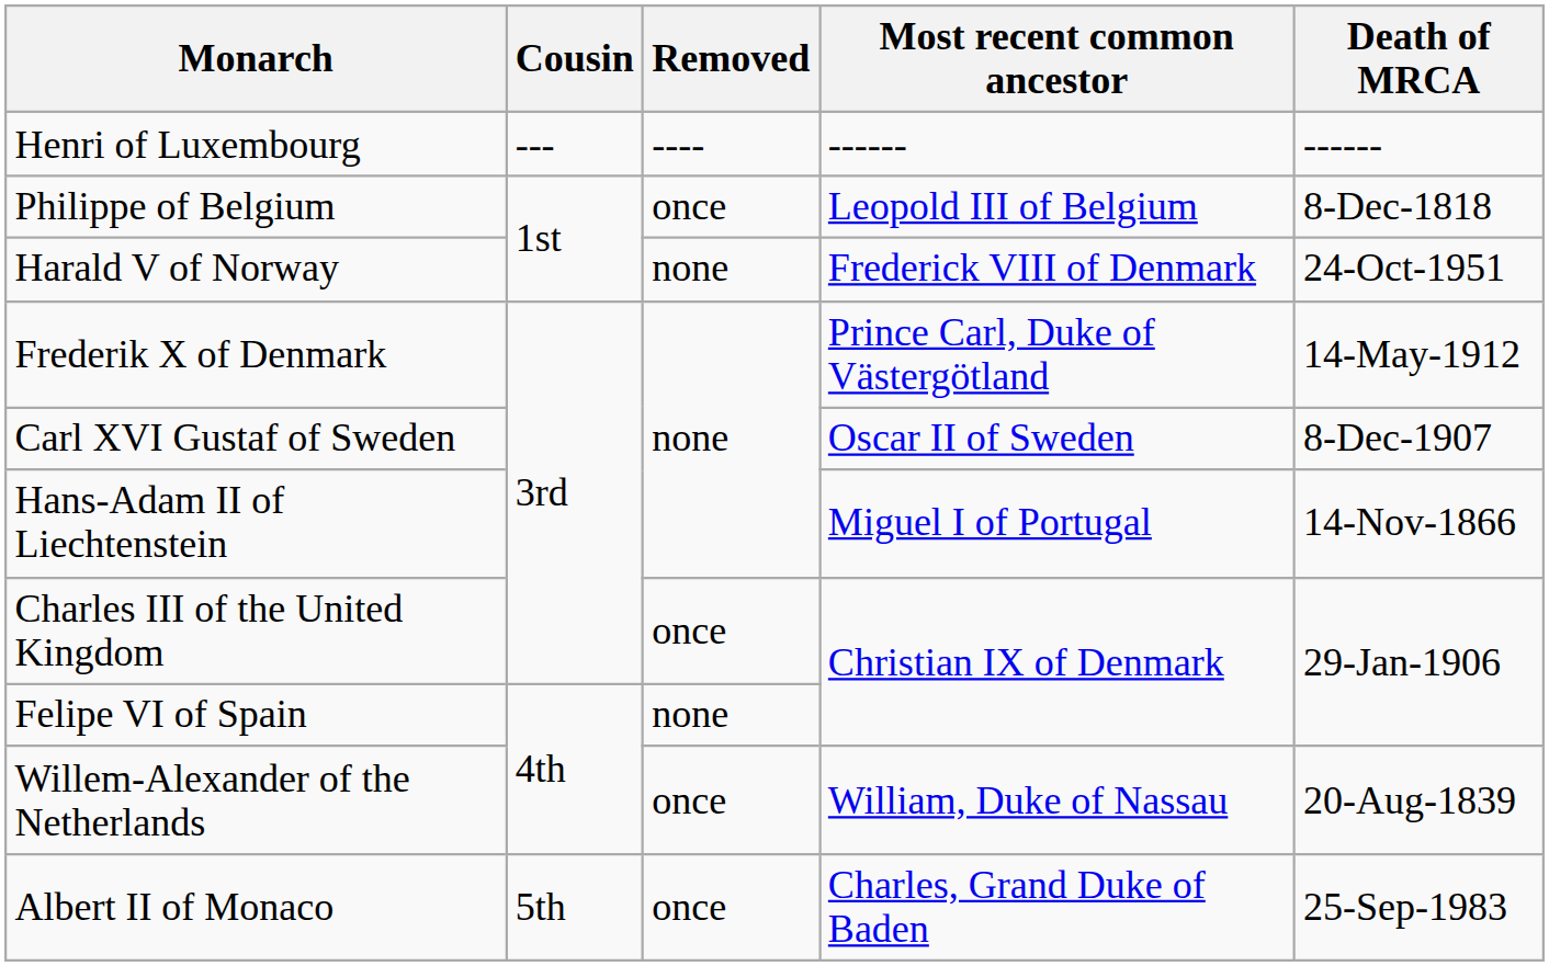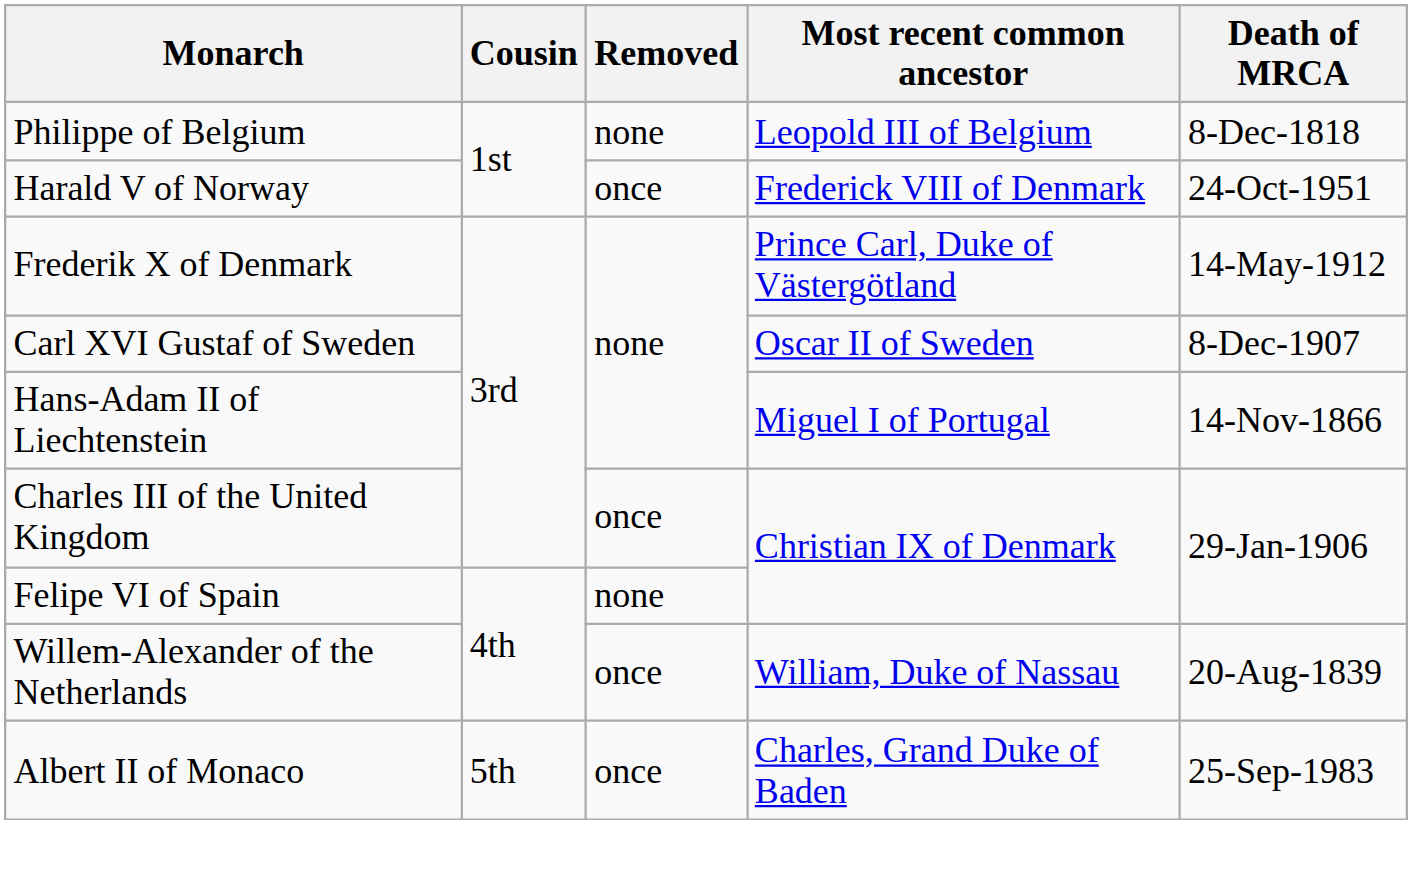- row: Henri of Luxembourg | --- | ---- | ------ | ------
Philippe of Belgium | Removed: once -> none
Harald V of Norway | Removed: none -> once
